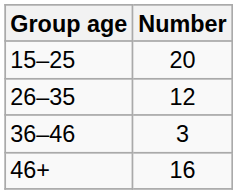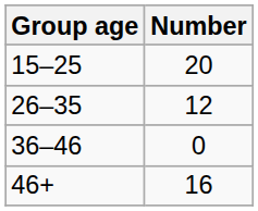36–46 | Number: 3 -> 0
